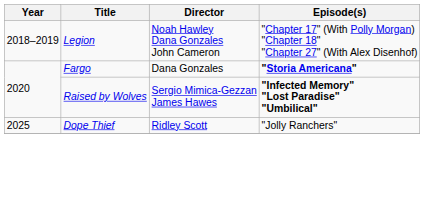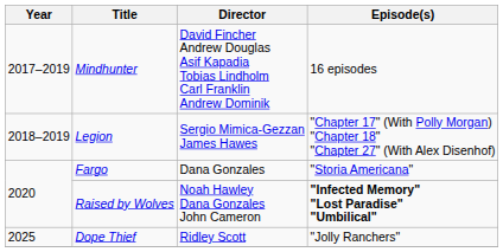+ row: 2017–2019 | Mindhunter | David Fincher Andrew Douglas Asif Kapadia Tobias Lindholm Carl Franklin Andrew Dominik | 16 episodes
Legion | Director: Noah Hawley Dana Gonzales John Cameron -> Sergio Mimica-Gezzan James Hawes
Fargo | Episode(s): bold -> normal
Raised by Wolves | Director: Sergio Mimica-Gezzan James Hawes -> Noah Hawley Dana Gonzales John Cameron
